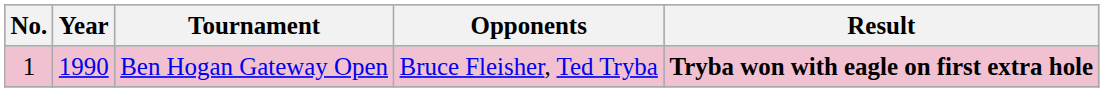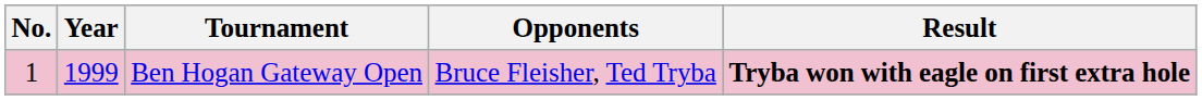Ben Hogan Gateway Open | Year: 1990 -> 1999
